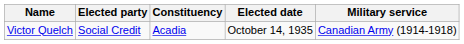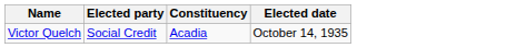- column: Military service | Canadian Army (1914-1918)
